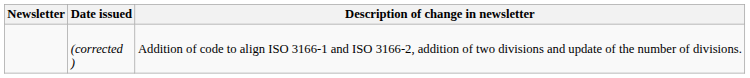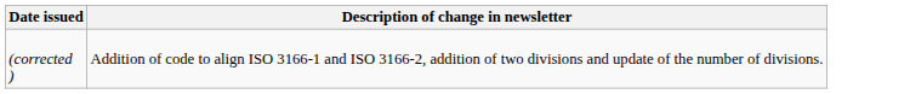- column: Newsletter
